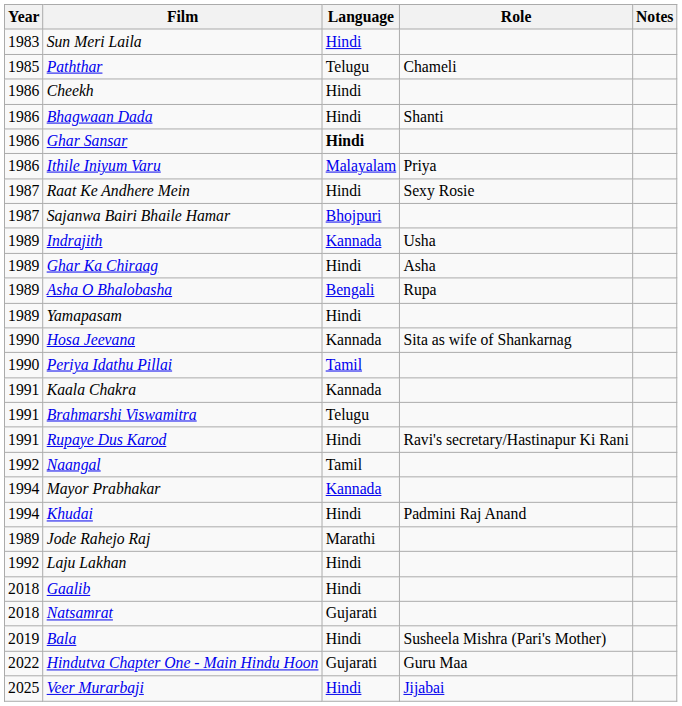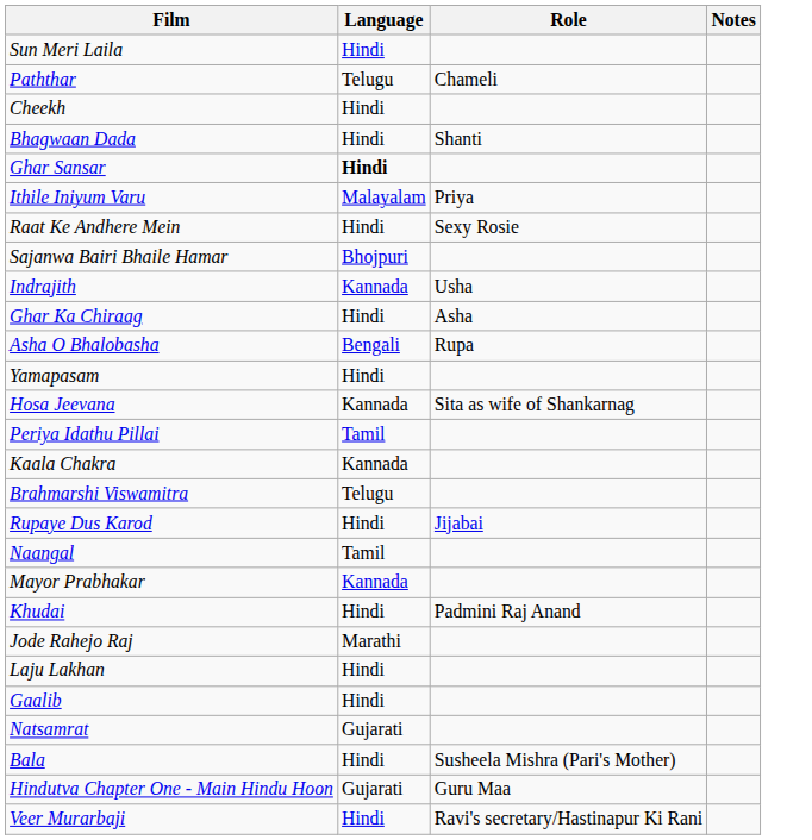- column: Year | 1983 | 1985 | 1986 | 1986 | 1986 | 1986 | 1987 | 1987 | 1989 | 1989 | 1989 | 1989 | 1990 | 1990 | 1991 | 1991 | 1991 | 1992 | 1994 | 1994 | 1989 | 1992 | 2018 | 2018 | 2019 | 2022 | 2025
Rupaye Dus Karod | Role: Ravi's secretary/Hastinapur Ki Rani -> Jijabai
Veer Murarbaji | Role: Jijabai -> Ravi's secretary/Hastinapur Ki Rani
